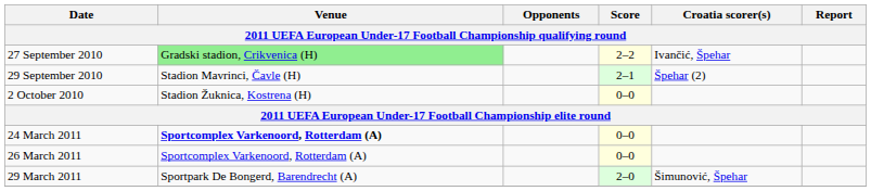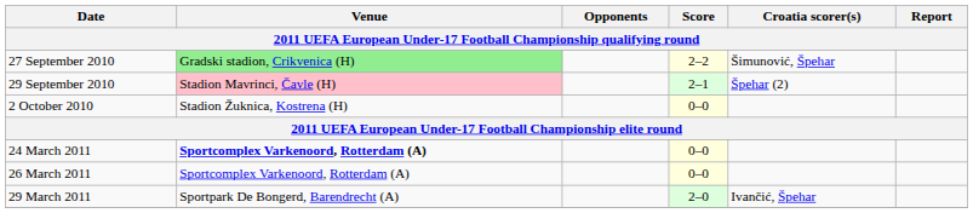27 September 2010 | Croatia scorer(s): Ivančić, Špehar -> Šimunović, Špehar
29 September 2010 | Venue: no background -> pink background
29 March 2011 | Croatia scorer(s): Šimunović, Špehar -> Ivančić, Špehar
